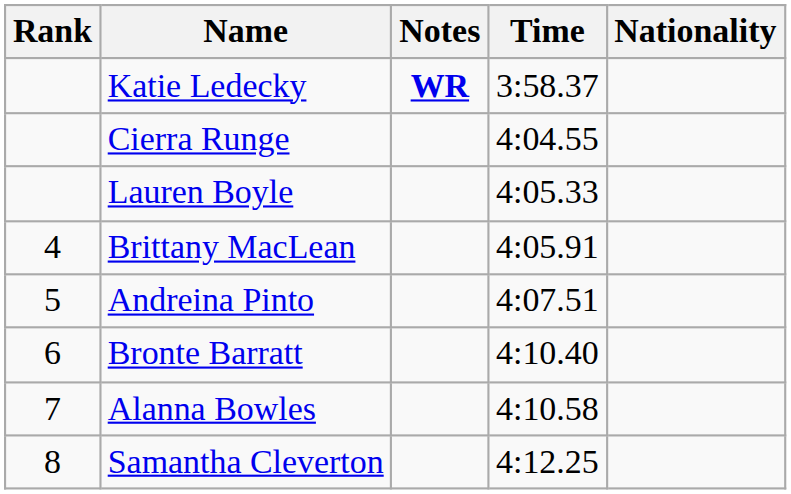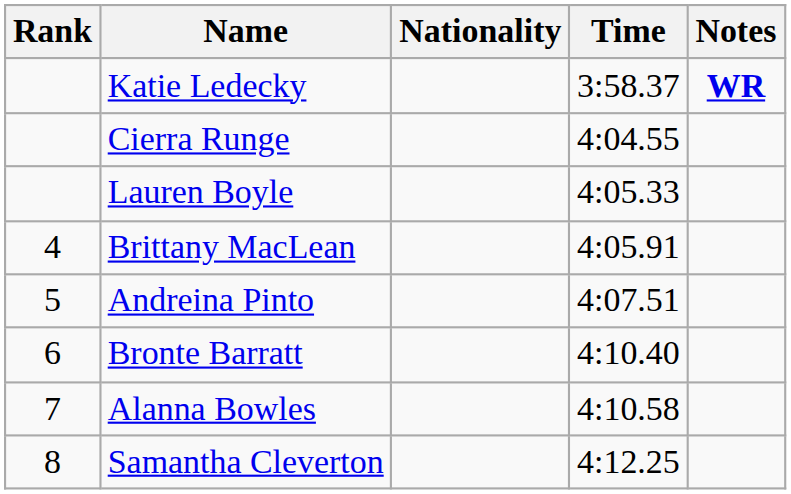columns swapped: Nationality <-> Notes
